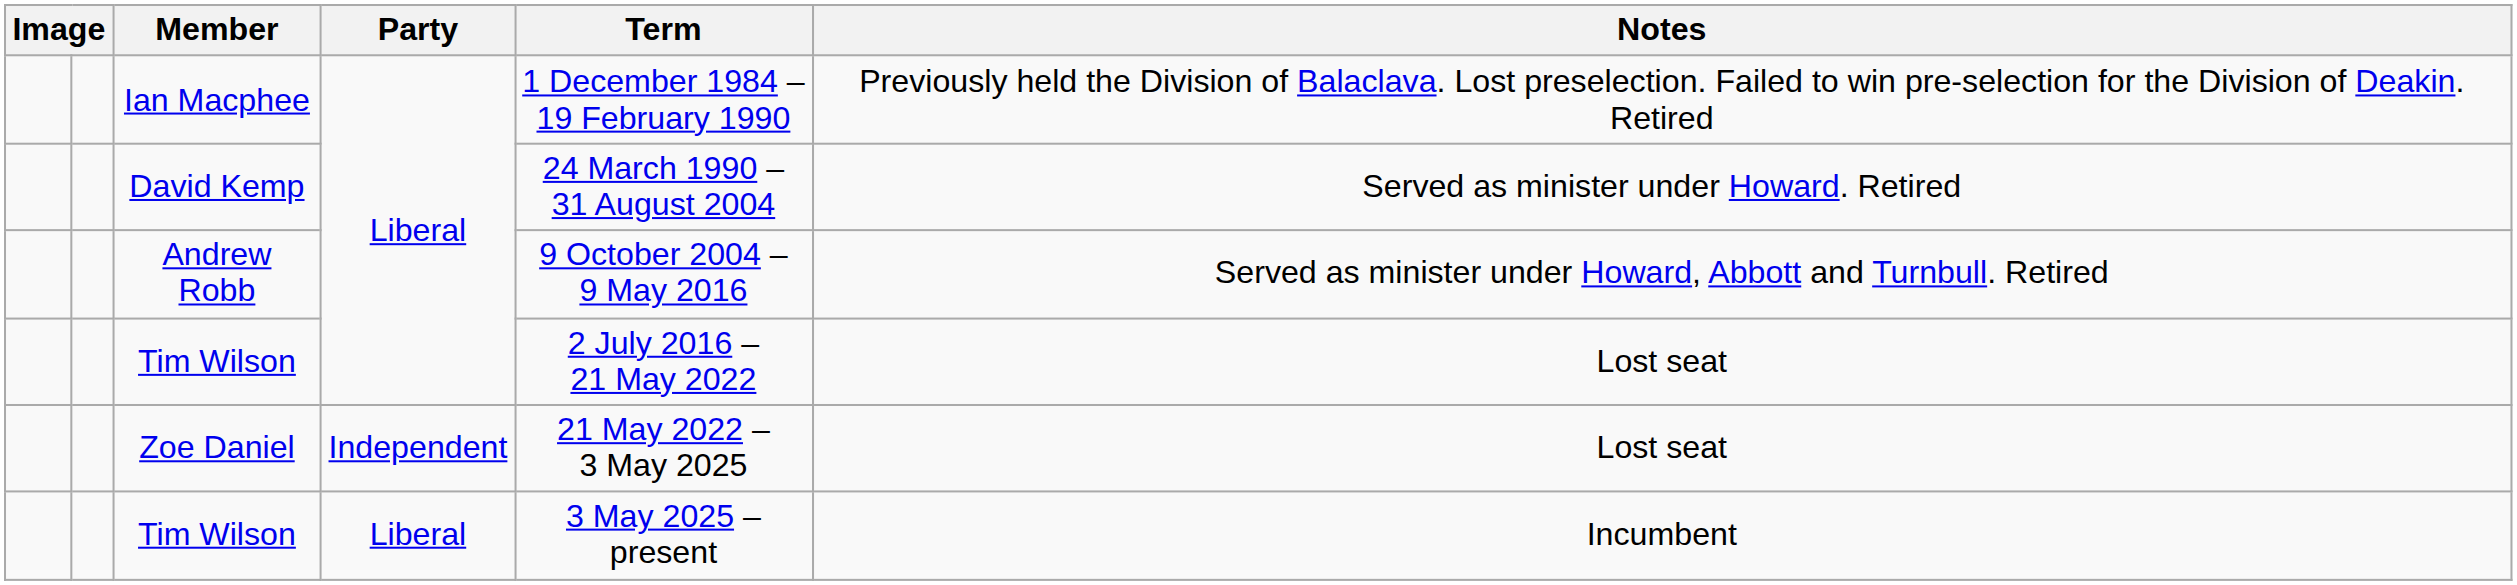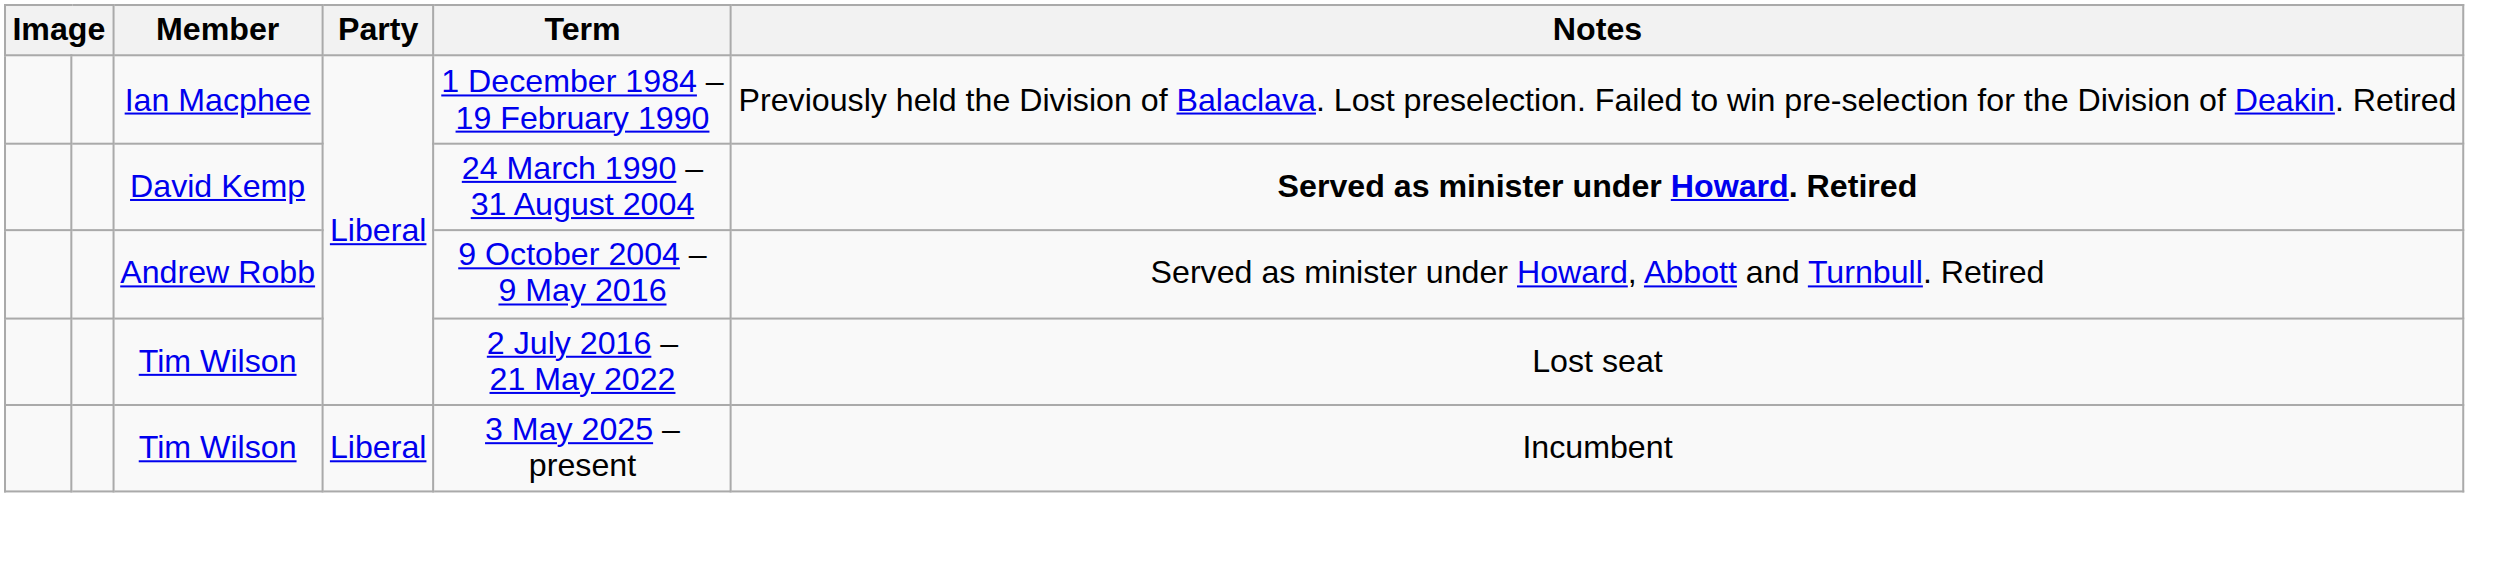David Kemp | Notes: normal -> bold
- row: Zoe Daniel | Independent | 21 May 2022 – 3 May 2025 | Lost seat
